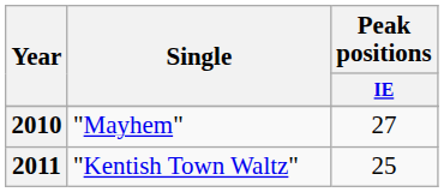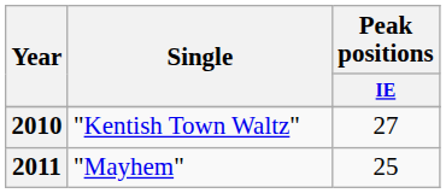2010 | Single: "Mayhem" -> "Kentish Town Waltz"
2011 | Single: "Kentish Town Waltz" -> "Mayhem"
